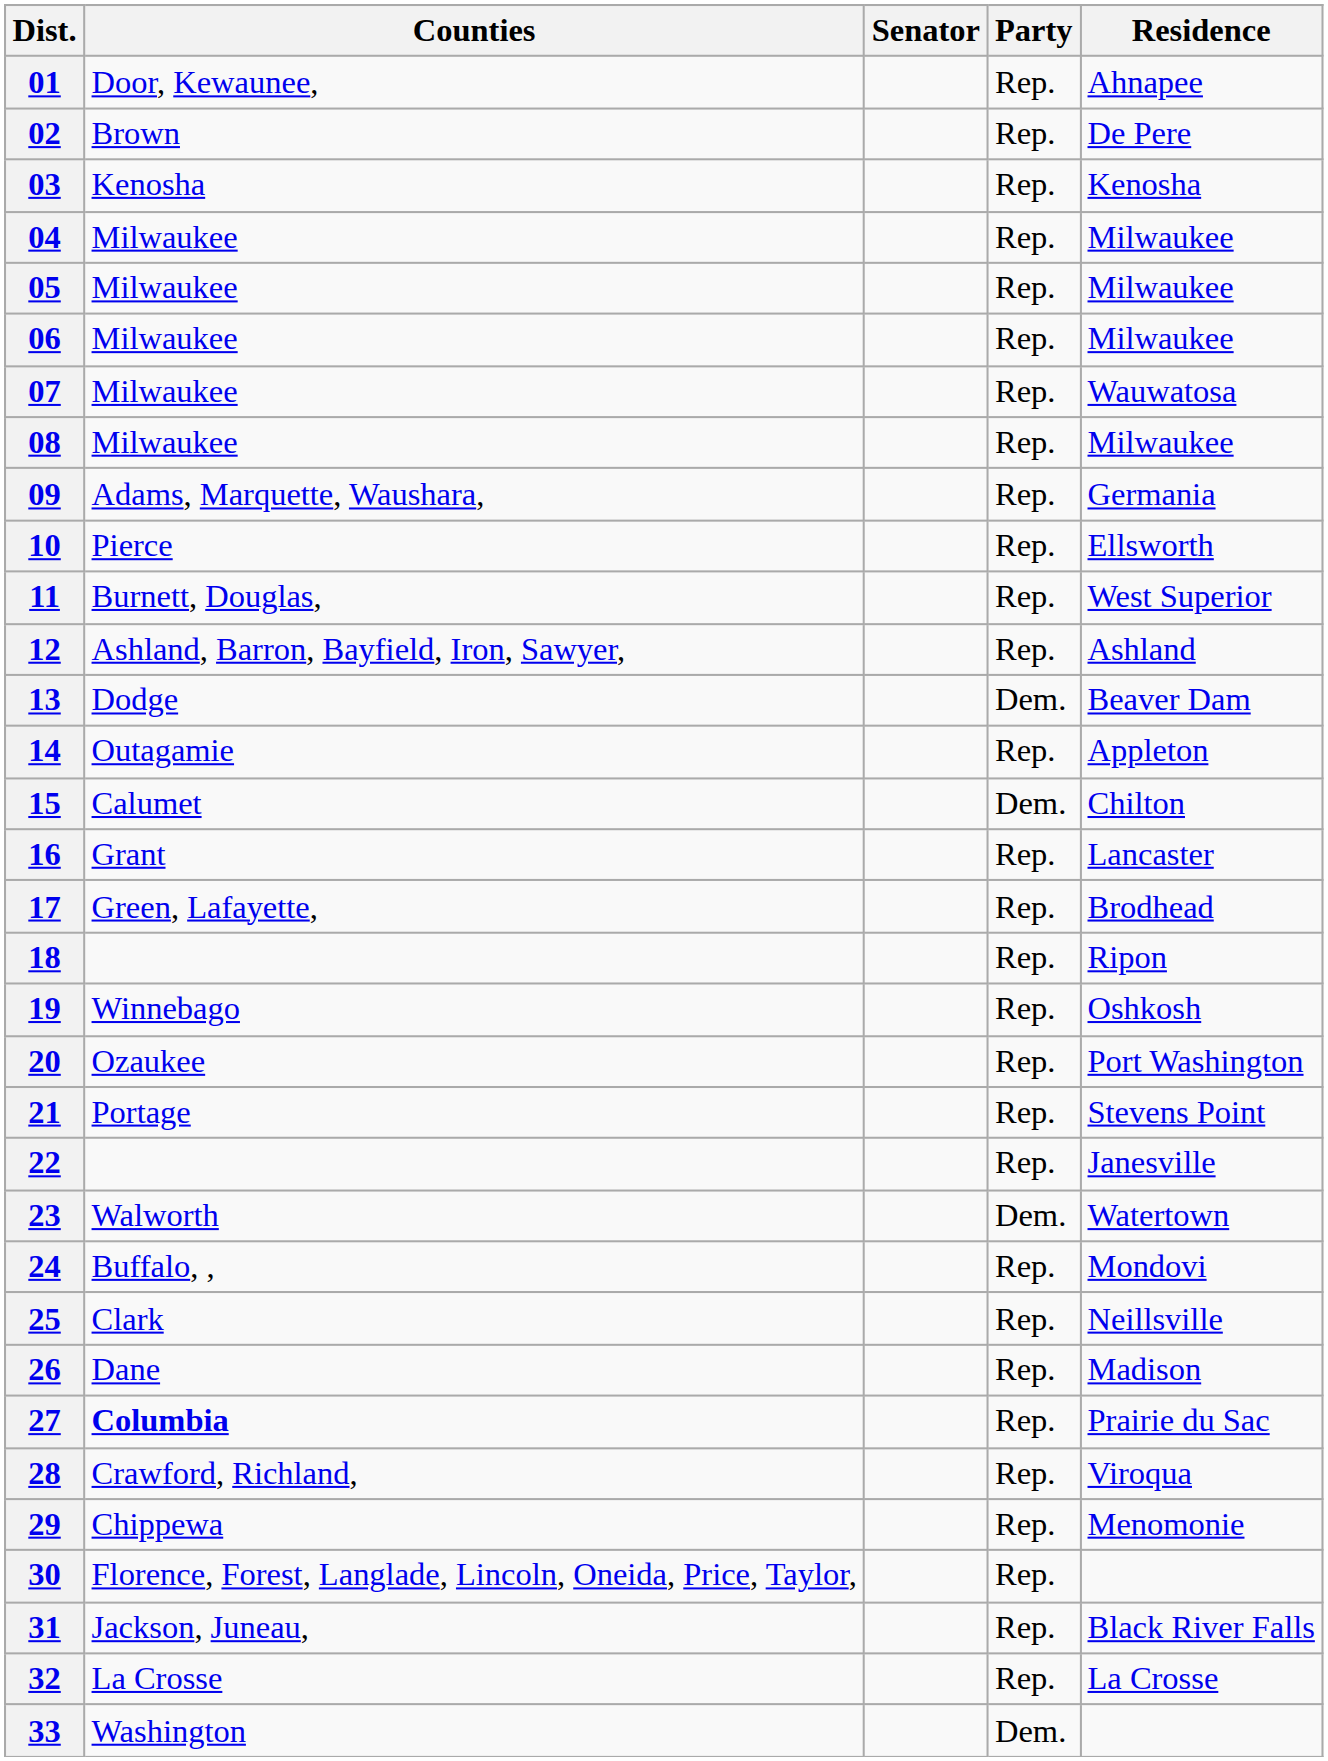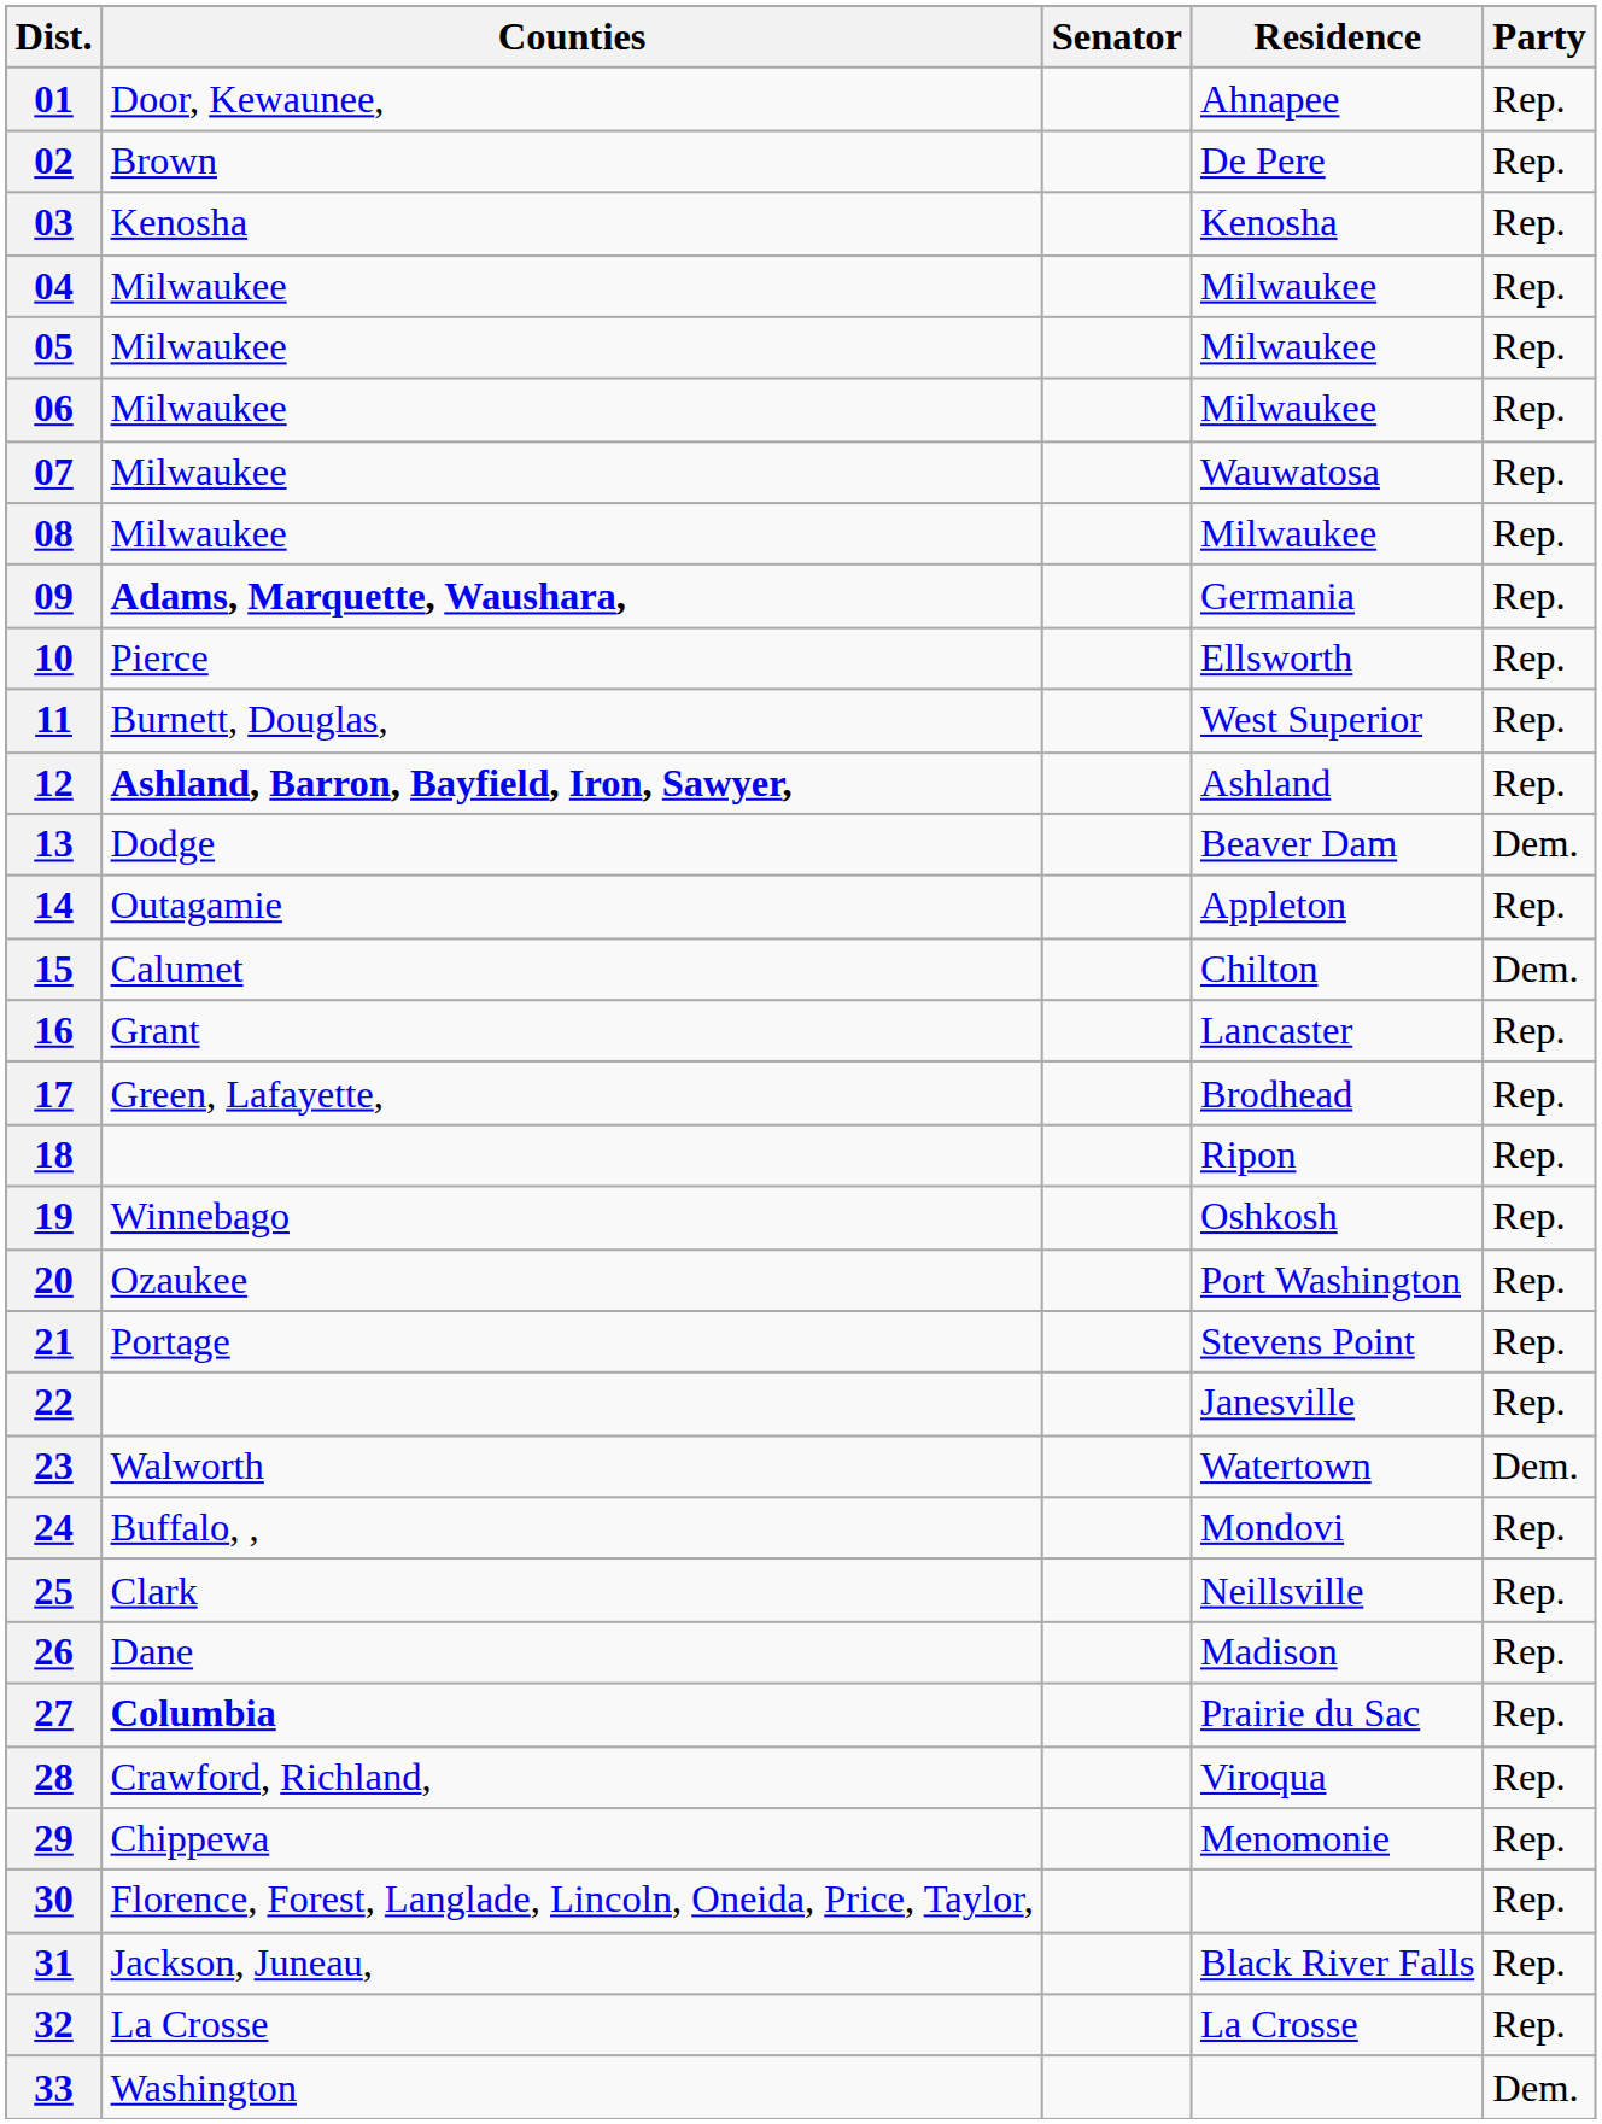columns swapped: Residence <-> Party
09 | Counties: normal -> bold
12 | Counties: normal -> bold
